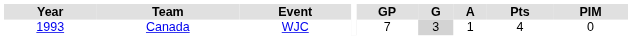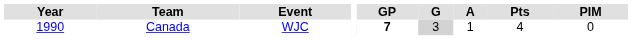Canada | Year: 1993 -> 1990
Canada | GP: normal -> bold
